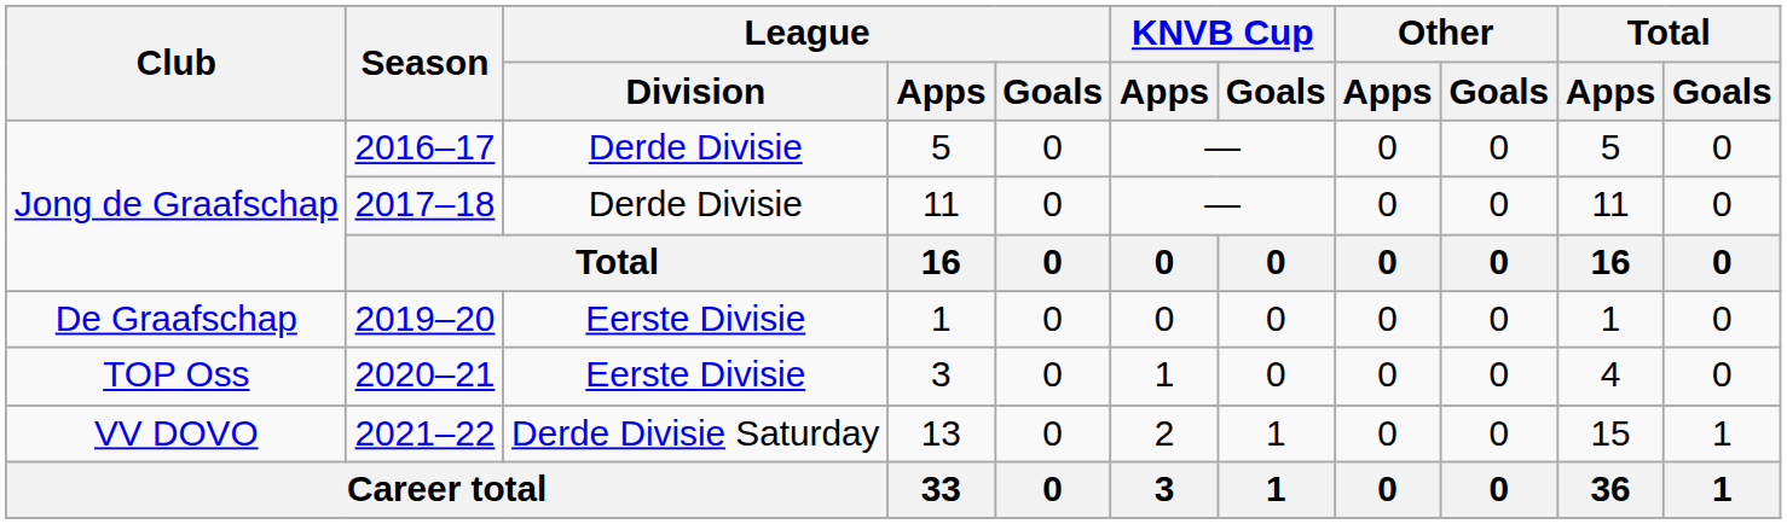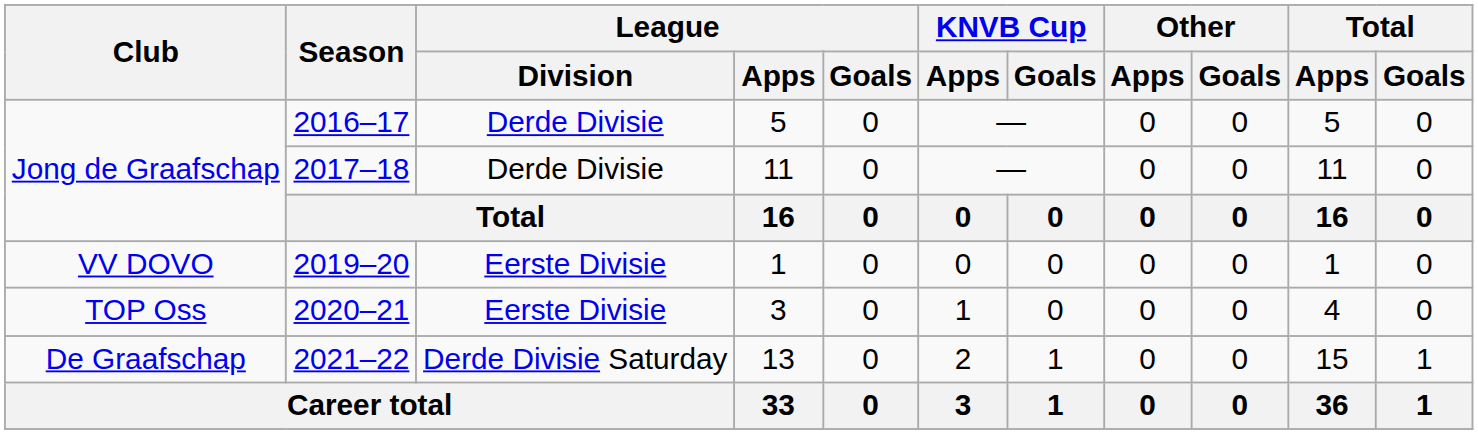2019–20 | Club: De Graafschap -> VV DOVO
2021–22 | Club: VV DOVO -> De Graafschap
